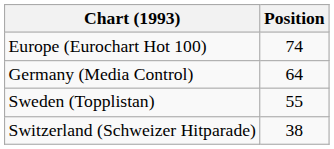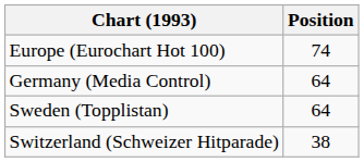Sweden (Topplistan) | Position: 55 -> 64
